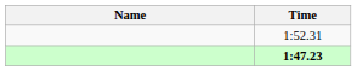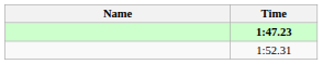rows swapped: 1:47.23 <-> 1:52.31
